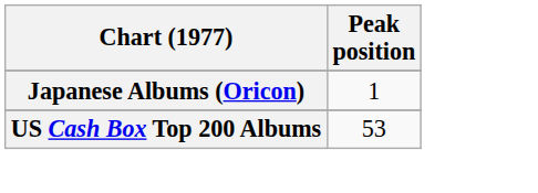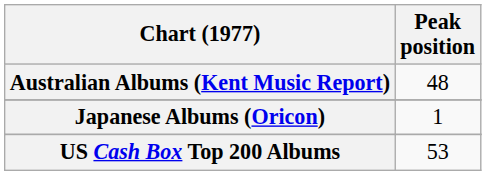+ row: Australian Albums (Kent Music Report) | 48
